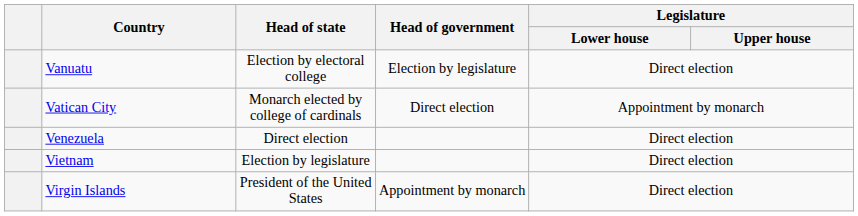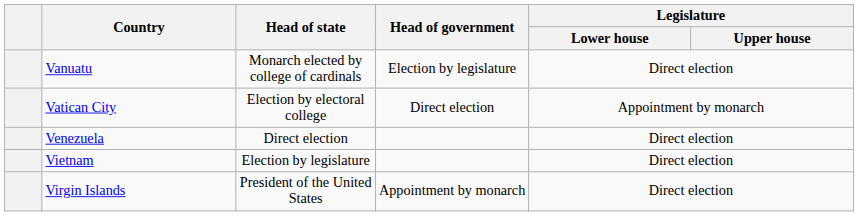Vanuatu | Head of state: Election by electoral college -> Monarch elected by college of cardinals
Vatican City | Head of state: Monarch elected by college of cardinals -> Election by electoral college
